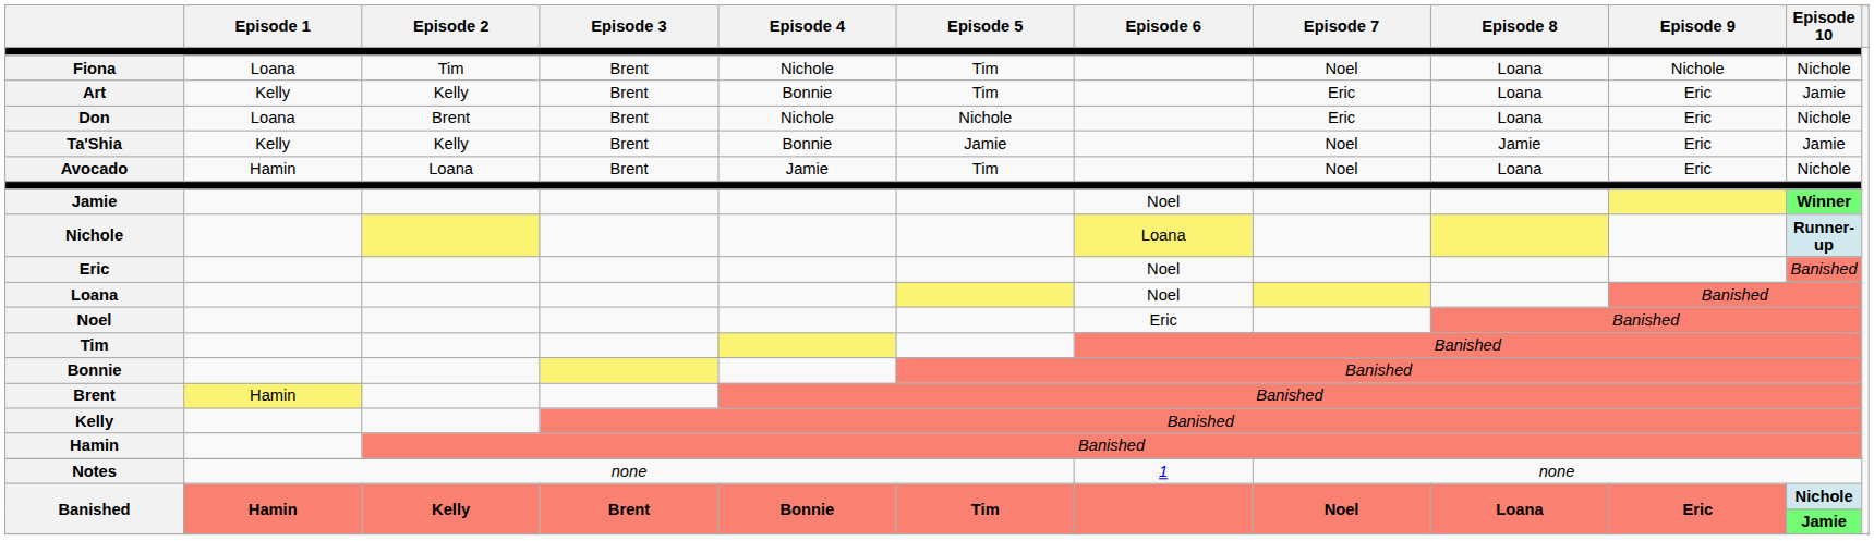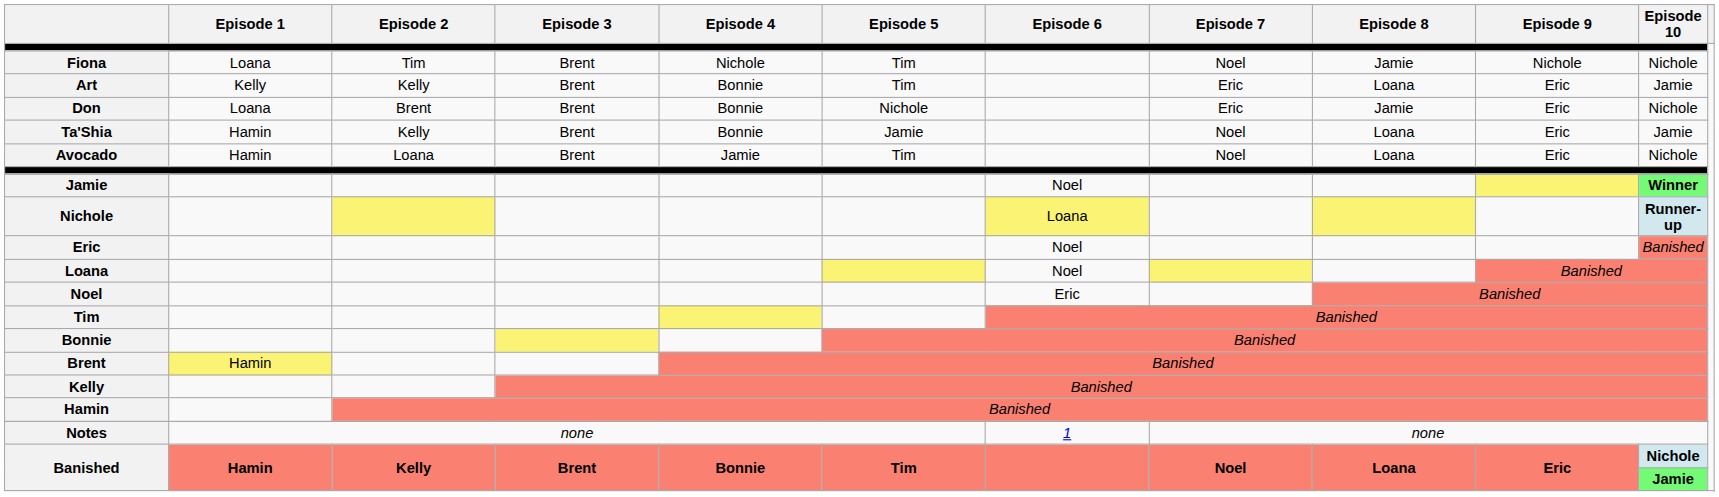Fiona | Episode 8: Loana -> Jamie
Don | Episode 4: Nichole -> Bonnie
Don | Episode 8: Loana -> Jamie
Ta'Shia | Episode 1: Kelly -> Hamin
Ta'Shia | Episode 8: Jamie -> Loana
